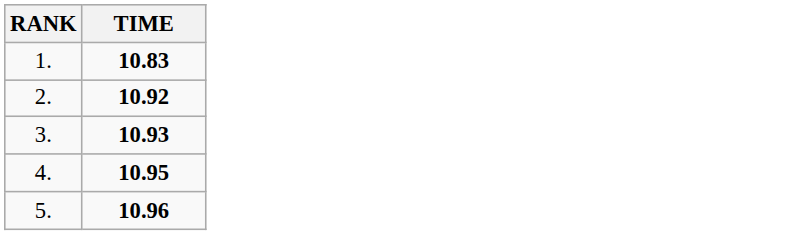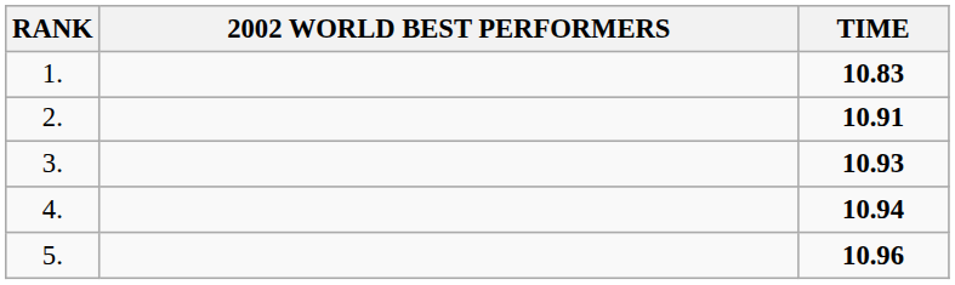+ column: 2002 WORLD BEST PERFORMERS
2. | TIME: 10.92 -> 10.91
4. | TIME: 10.95 -> 10.94
